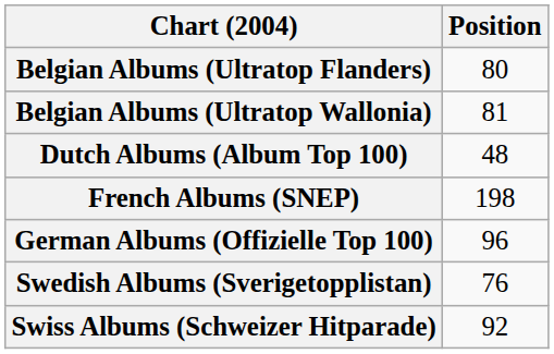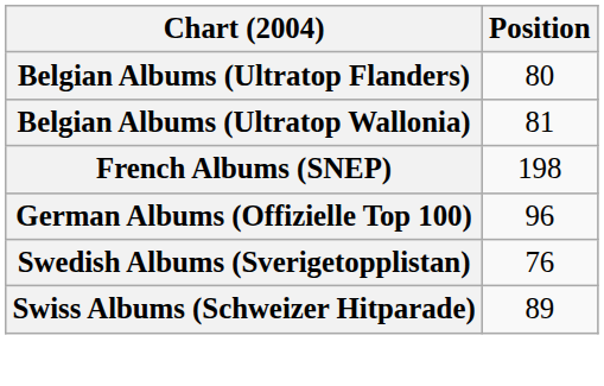- row: Dutch Albums (Album Top 100) | 48
Swiss Albums (Schweizer Hitparade) | Position: 92 -> 89
